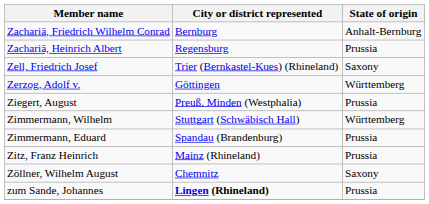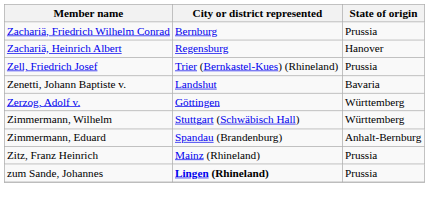Zachariä, Friedrich Wilhelm Conrad | State of origin: Anhalt-Bernburg -> Prussia
Zachariä, Heinrich Albert | State of origin: Prussia -> Hanover
Zell, Friedrich Josef | State of origin: Saxony -> Prussia
+ row: Zenetti, Johann Baptiste v. | Landshut | Bavaria
- row: Ziegert, August | Preuß. Minden (Westphalia) | Prussia
Zimmermann, Eduard | State of origin: Prussia -> Anhalt-Bernburg
- row: Zöllner, Wilhelm August | Chemnitz | Saxony
